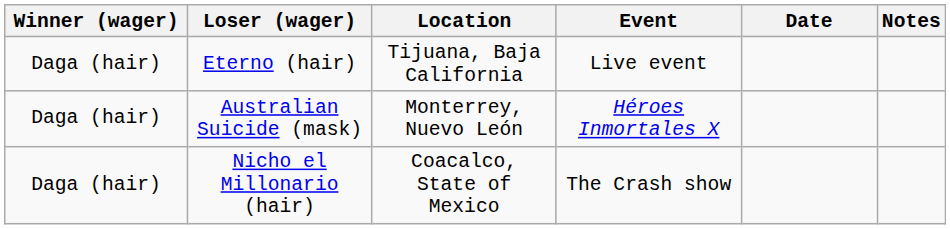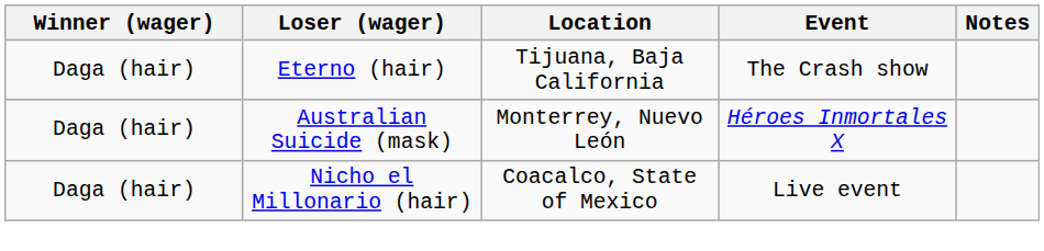- column: Date
Eterno (hair) | Event: Live event -> The Crash show
Nicho el Millonario (hair) | Event: The Crash show -> Live event
